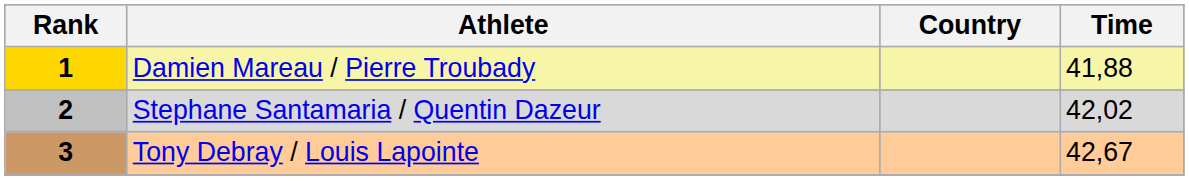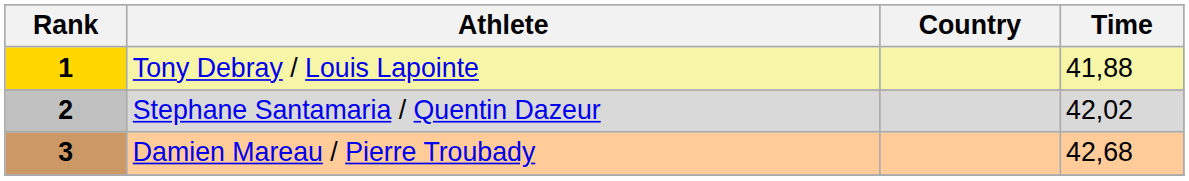1 | Athlete: Damien Mareau / Pierre Troubady -> Tony Debray / Louis Lapointe
3 | Athlete: Tony Debray / Louis Lapointe -> Damien Mareau / Pierre Troubady
3 | Time: 42,67 -> 42,68
